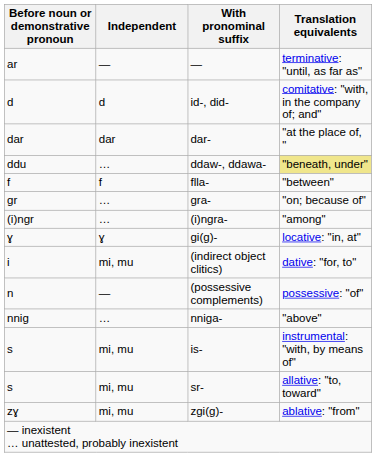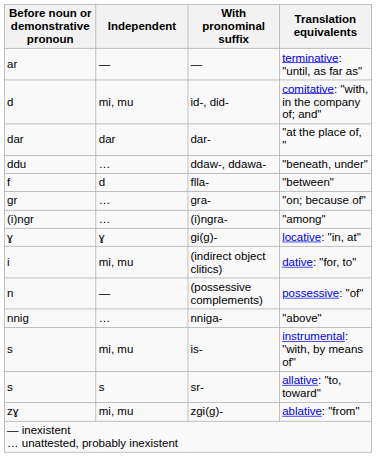id-, did- | Independent: d -> mi, mu
ddaw-, ddawa- | Translation equivalents: khaki background -> no background
flla- | Independent: f -> d
sr- | Independent: mi, mu -> s
